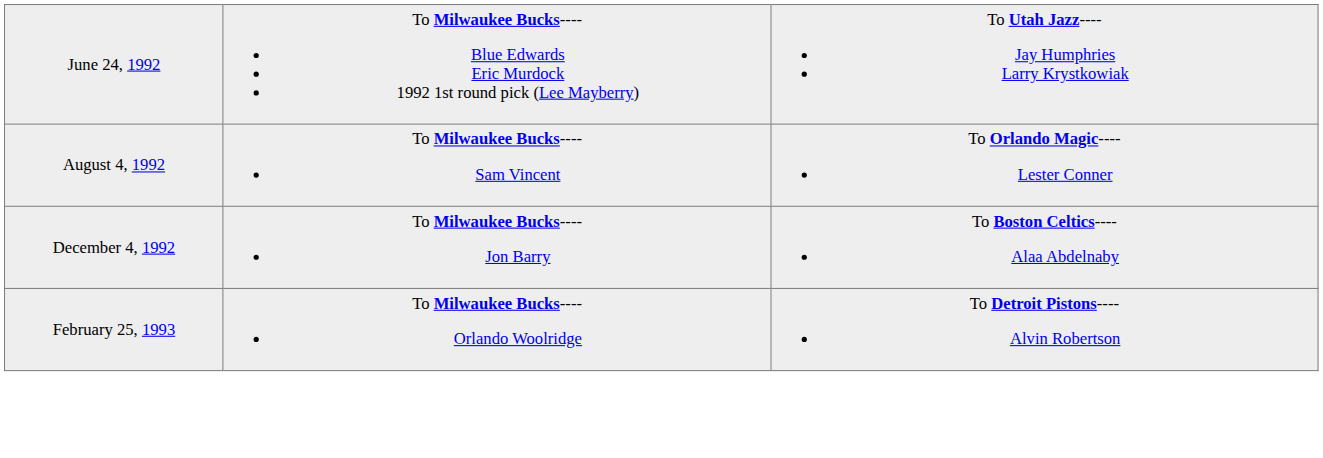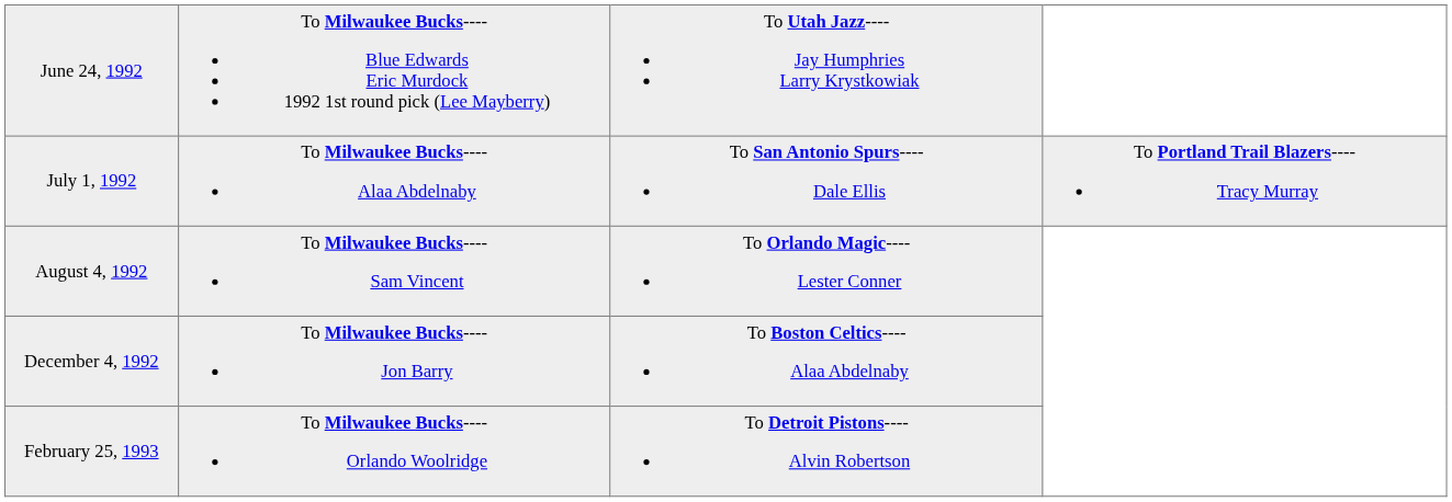+ row: July 1, 1992 | To Milwaukee Bucks---- Alaa Abdelnaby | To San Antonio Spurs---- Dale Ellis | To Portland Trail Blazers---- Tracy Murray
